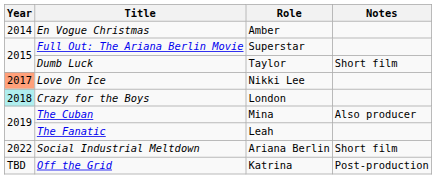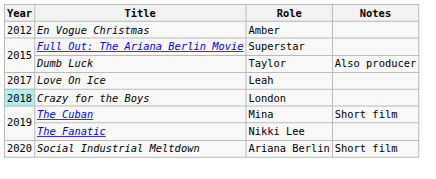En Vogue Christmas | Year: 2014 -> 2012
Dumb Luck | Notes: Short film -> Also producer
Love On Ice | Year: lightsalmon background -> no background
Love On Ice | Role: Nikki Lee -> Leah
The Cuban | Notes: Also producer -> Short film
The Fanatic | Role: Leah -> Nikki Lee
Social Industrial Meltdown | Year: 2022 -> 2020
- row: TBD | Off the Grid | Katrina | Post-production
